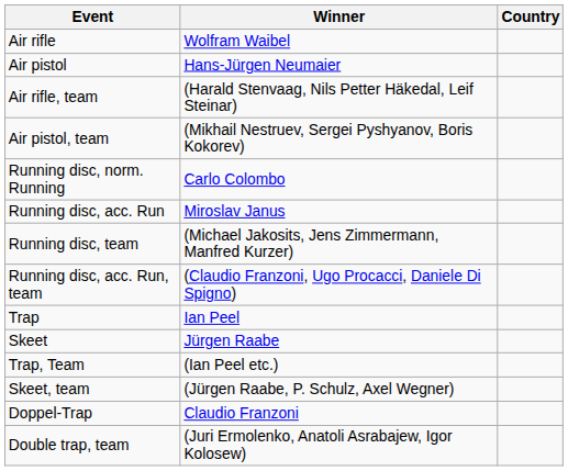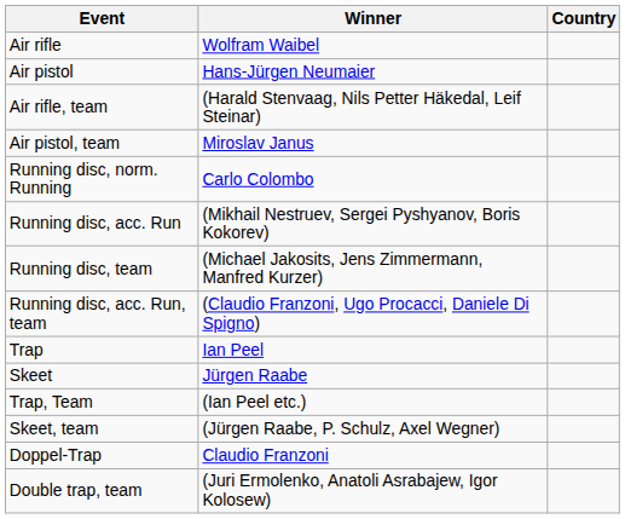Air pistol, team | Winner: (Mikhail Nestruev, Sergei Pyshyanov, Boris Kokorev) -> Miroslav Janus
Running disc, acc. Run | Winner: Miroslav Janus -> (Mikhail Nestruev, Sergei Pyshyanov, Boris Kokorev)
